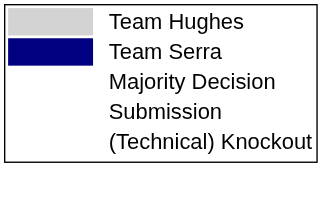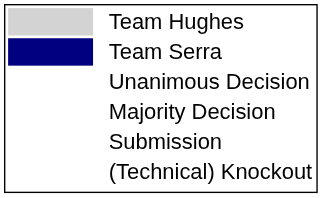+ row: Unanimous Decision
